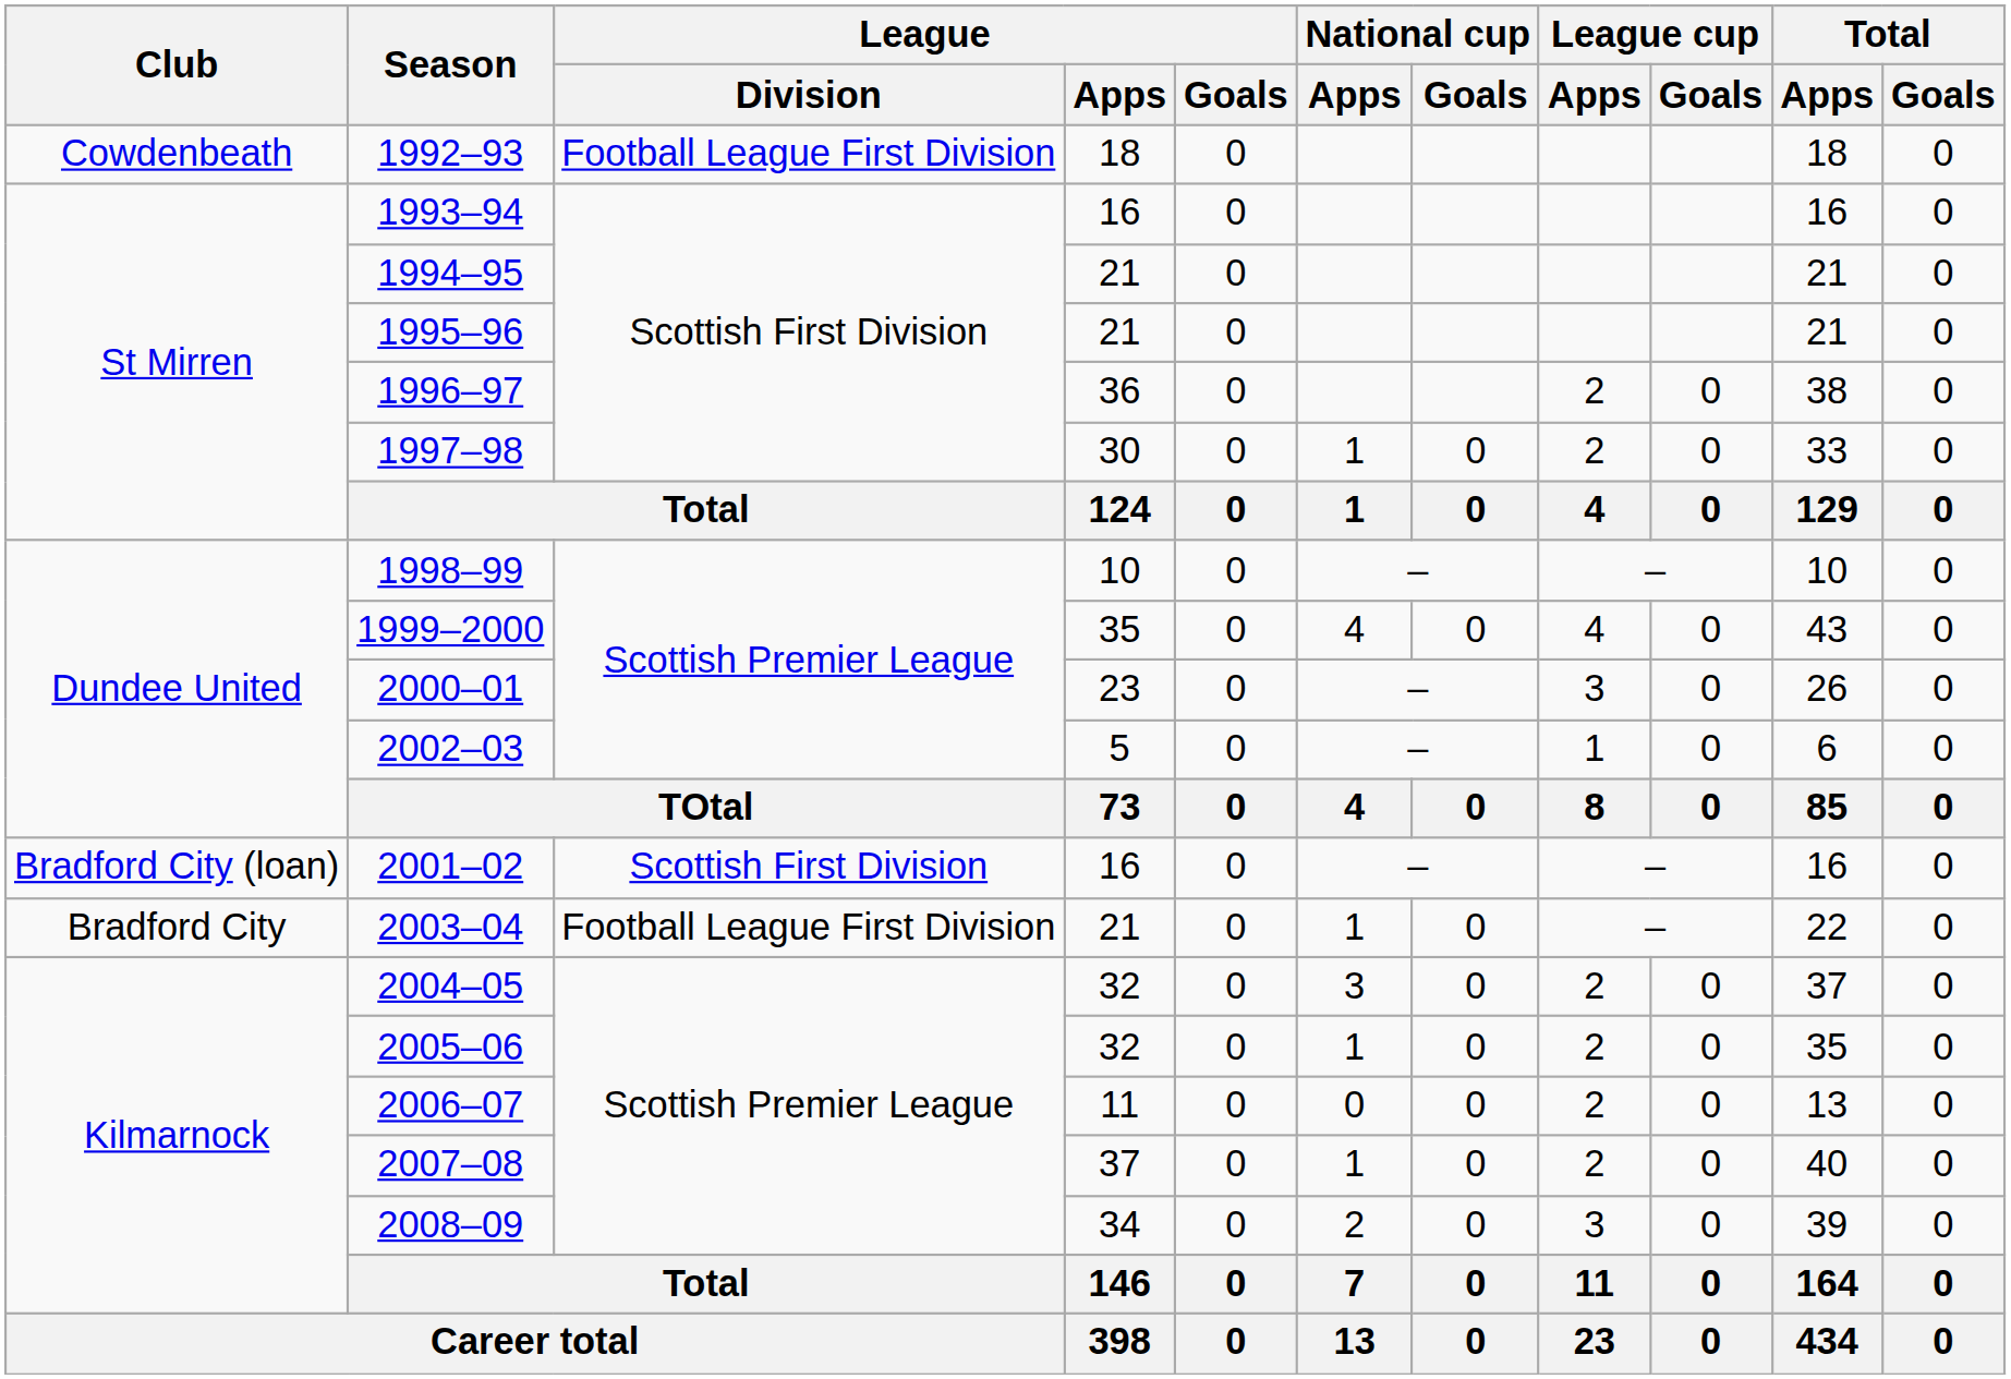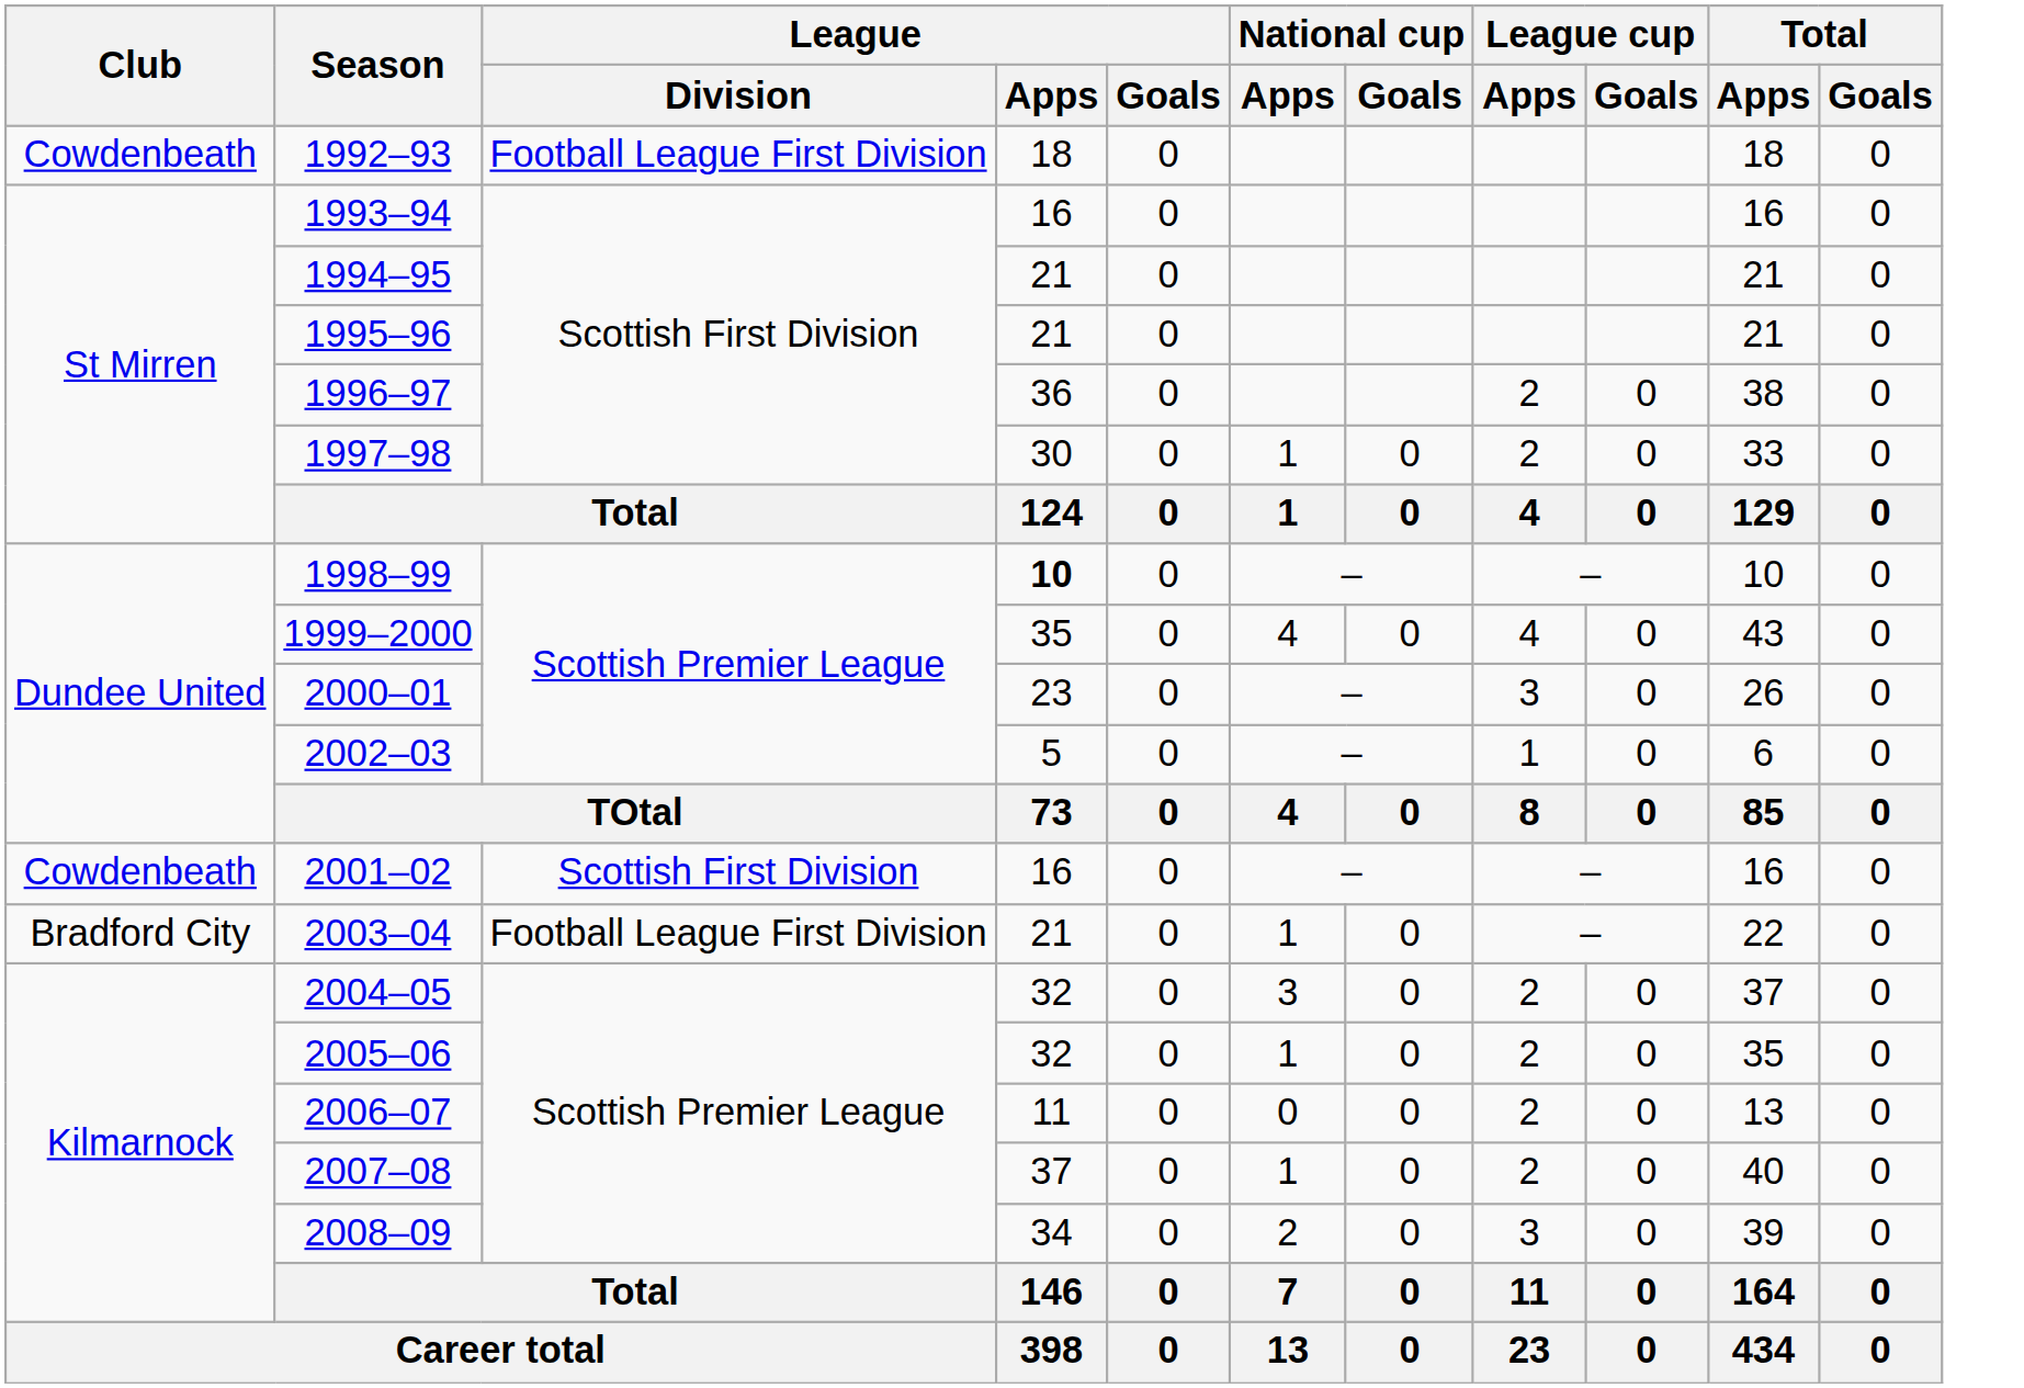1998–99 | League / Apps: normal -> bold
2001–02 | Club: Bradford City (loan) -> Cowdenbeath
